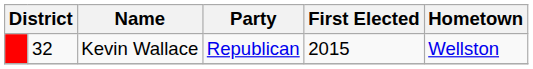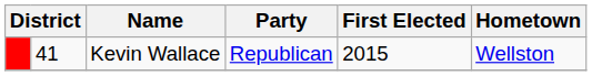Kevin Wallace | column 2: 32 -> 41
